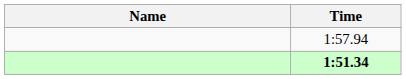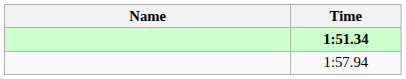rows swapped: 1:51.34 <-> 1:57.94
